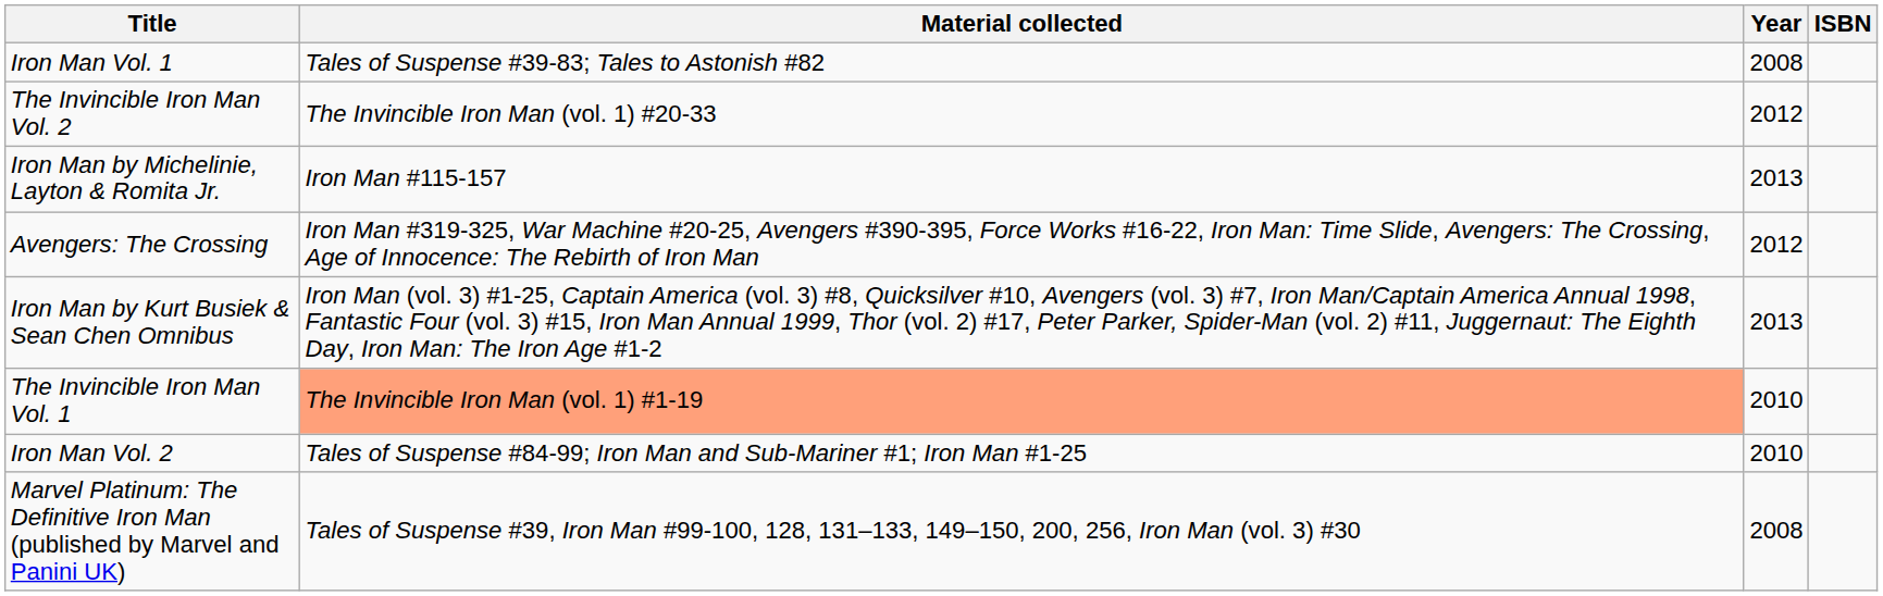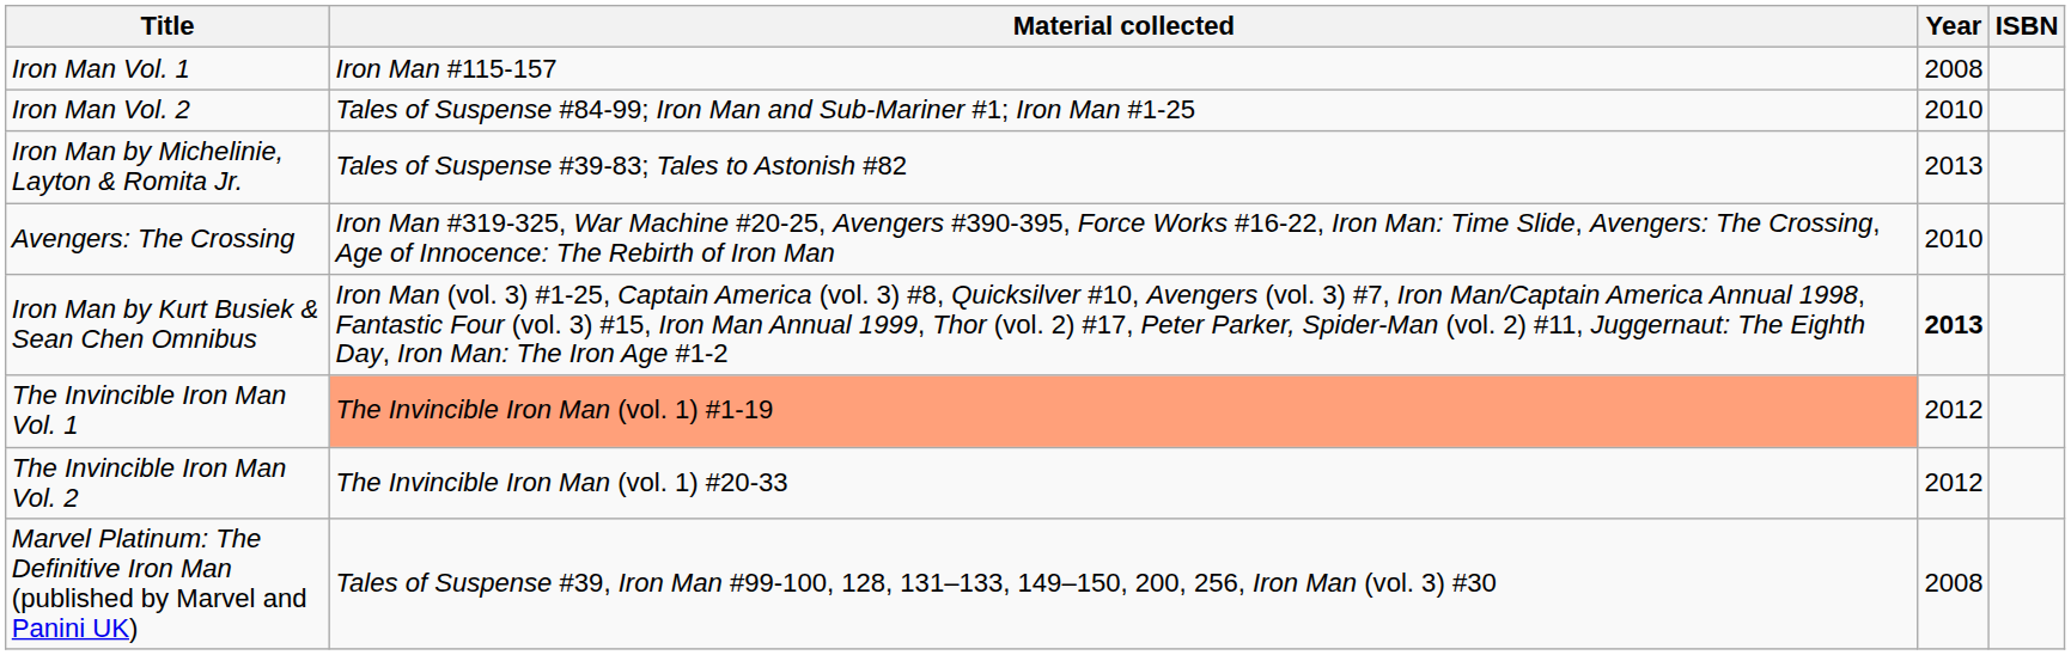Iron Man Vol. 1 | Material collected: Tales of Suspense #39-83; Tales to Astonish #82 -> Iron Man #115-157
rows swapped: Iron Man Vol. 2 <-> The Invincible Iron Man Vol. 2
Iron Man by Michelinie, Layton & Romita Jr. | Material collected: Iron Man #115-157 -> Tales of Suspense #39-83; Tales to Astonish #82
Avengers: The Crossing | Year: 2012 -> 2010
Iron Man by Kurt Busiek & Sean Chen Omnibus | Year: normal -> bold
The Invincible Iron Man Vol. 1 | Year: 2010 -> 2012
